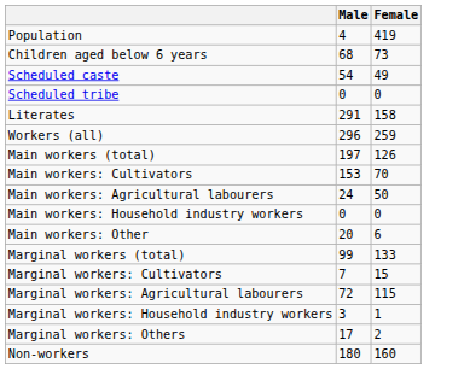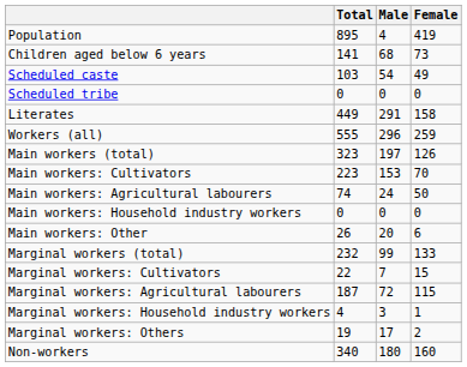+ column: Total | 895 | 141 | 103 | 0 | 449 | 555 | 323 | 223 | 74 | 0 | 26 | 232 | 22 | 187 | 4 | 19 | 340
